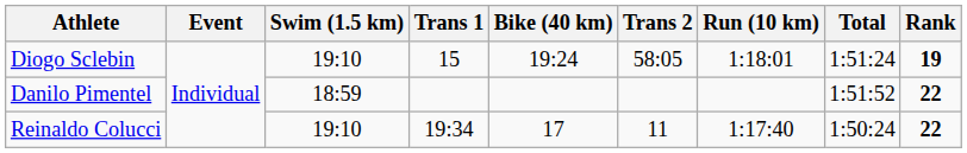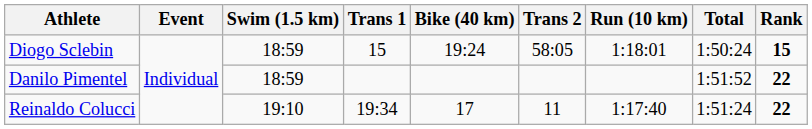Diogo Sclebin | Swim (1.5 km): 19:10 -> 18:59
Diogo Sclebin | Total: 1:51:24 -> 1:50:24
Diogo Sclebin | Rank: 19 -> 15
Reinaldo Colucci | Total: 1:50:24 -> 1:51:24
